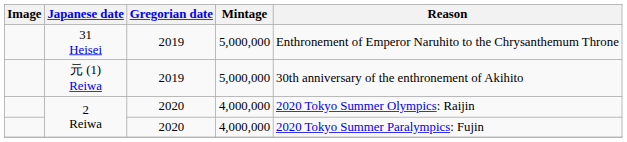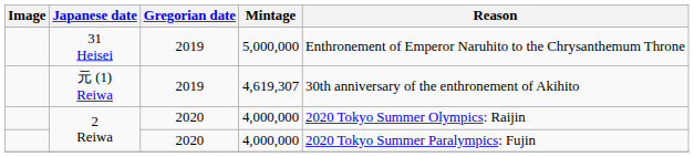元 (1) Reiwa | Mintage: 5,000,000 -> 4,619,307
